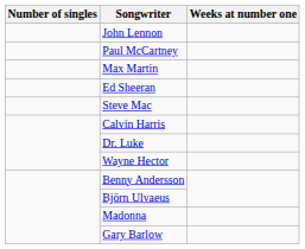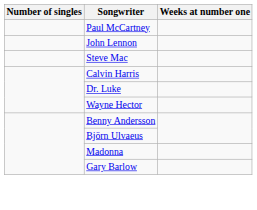rows swapped: John Lennon <-> Paul McCartney
- row: Max Martin
- row: Ed Sheeran
